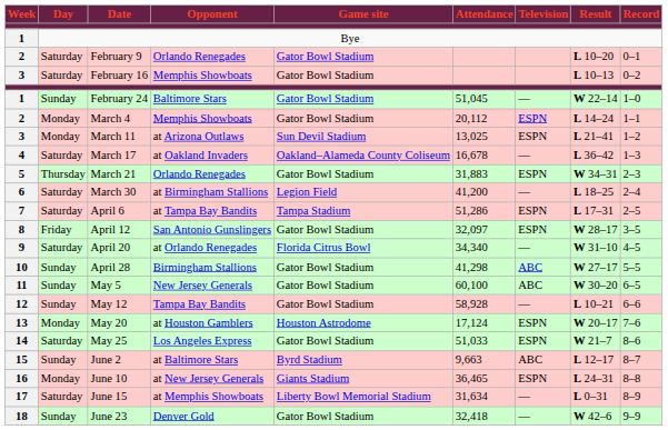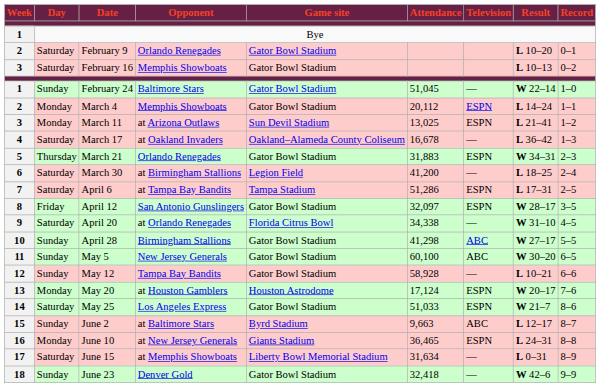April 20 | Attendance: 34,340 -> 34,338
